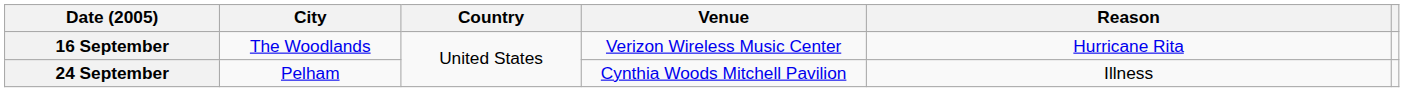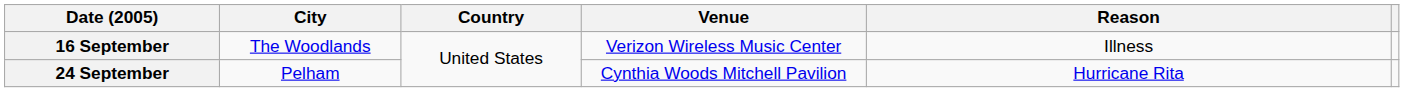16 September | Reason: Hurricane Rita -> Illness
24 September | Reason: Illness -> Hurricane Rita
